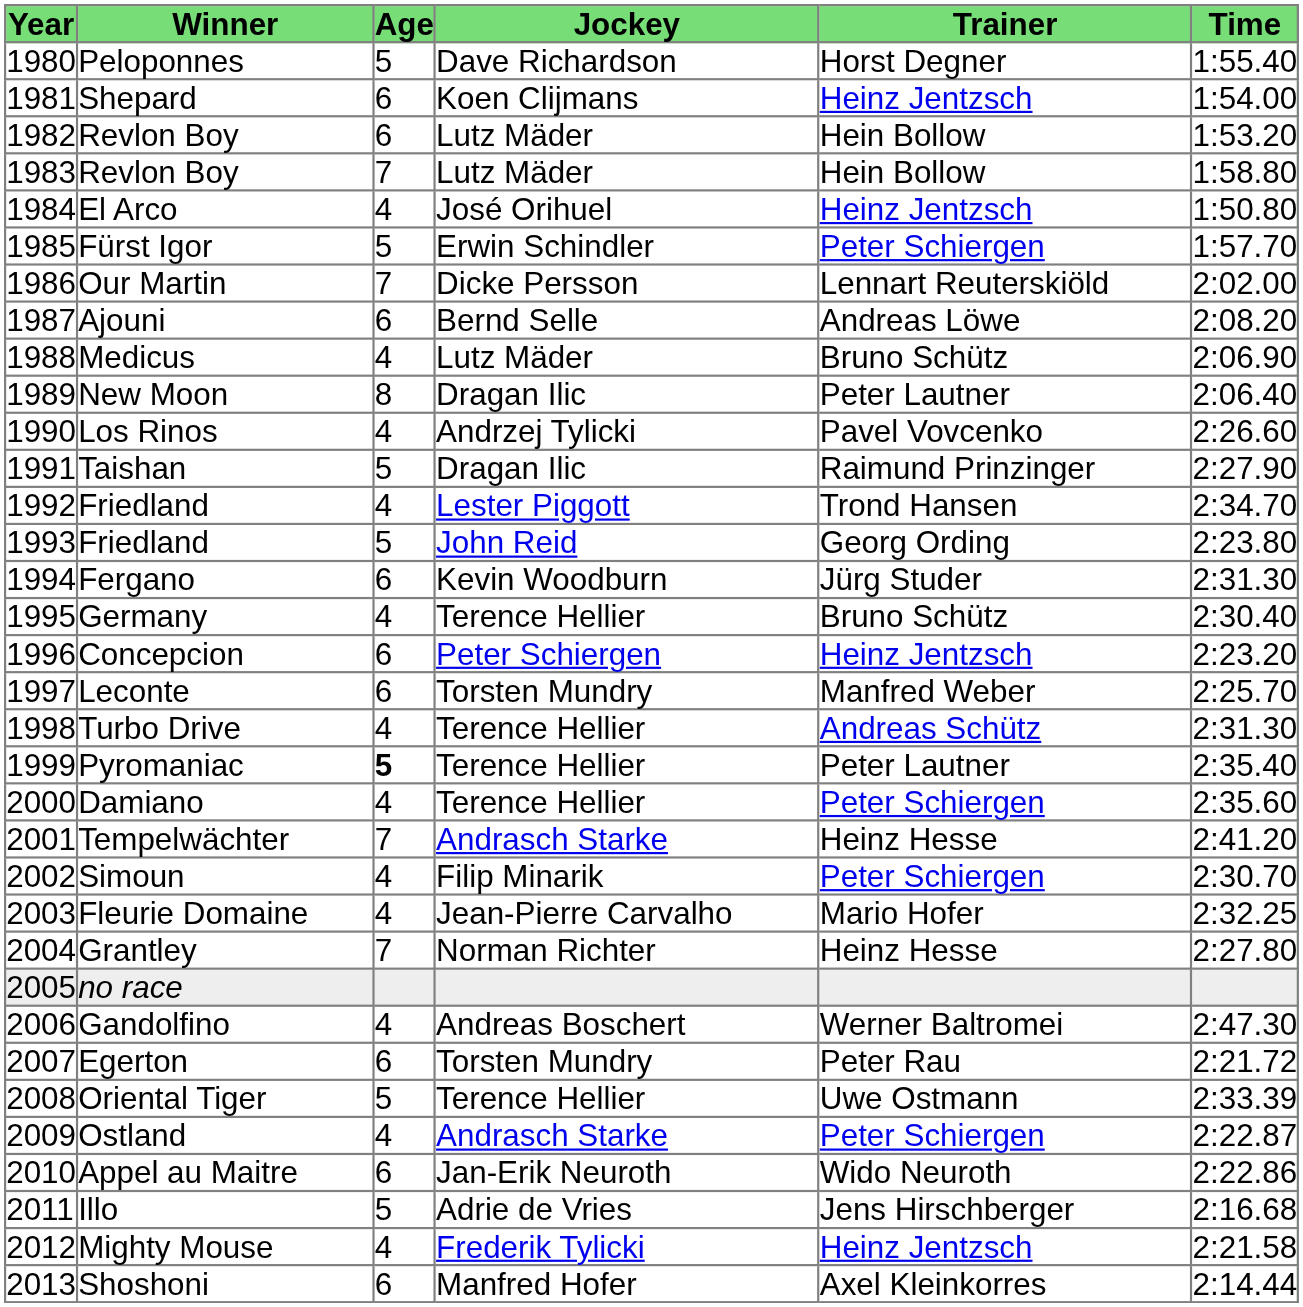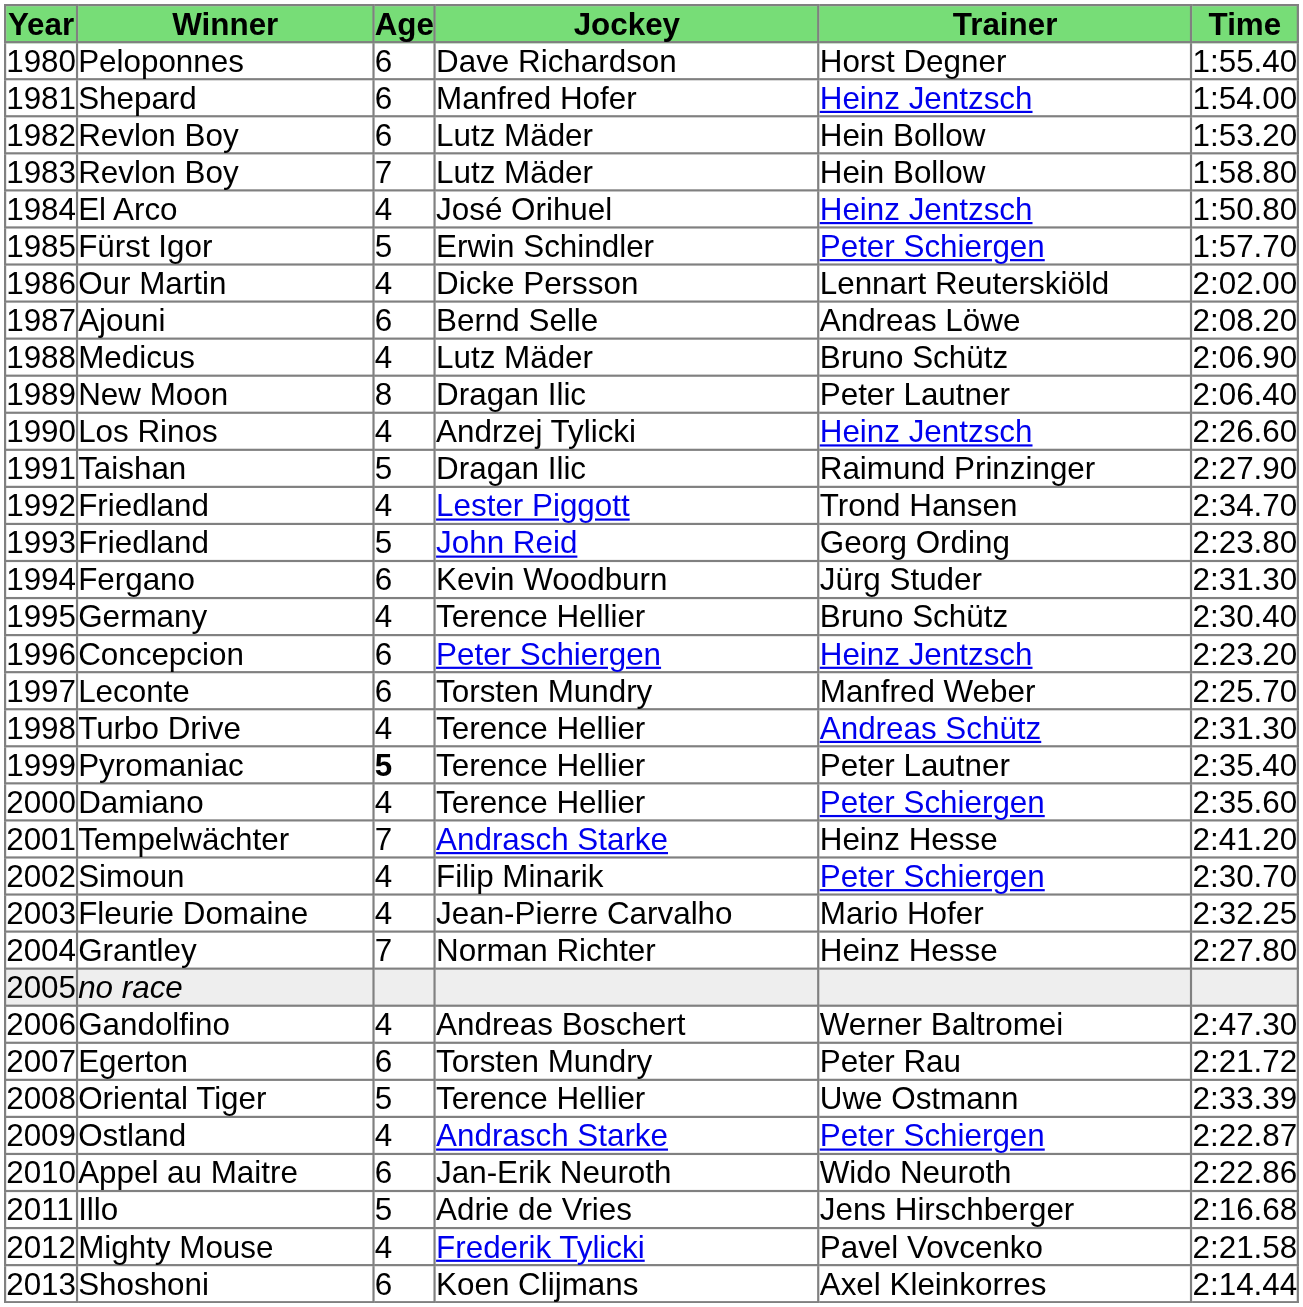Peloponnes | Age: 5 -> 6
Shepard | Jockey: Koen Clijmans -> Manfred Hofer
Our Martin | Age: 7 -> 4
Los Rinos | Trainer: Pavel Vovcenko -> Heinz Jentzsch
Mighty Mouse | Trainer: Heinz Jentzsch -> Pavel Vovcenko
Shoshoni | Jockey: Manfred Hofer -> Koen Clijmans
